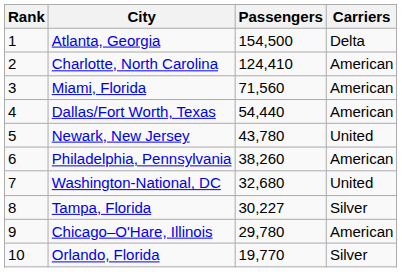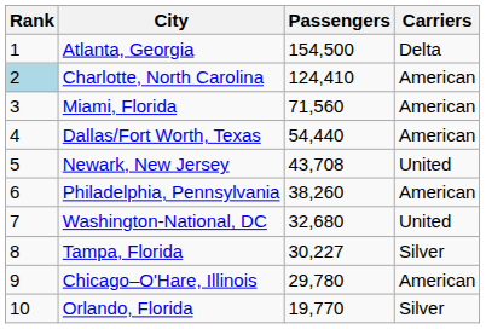Charlotte, North Carolina | Rank: no background -> lightblue background
Newark, New Jersey | Passengers: 43,780 -> 43,708
